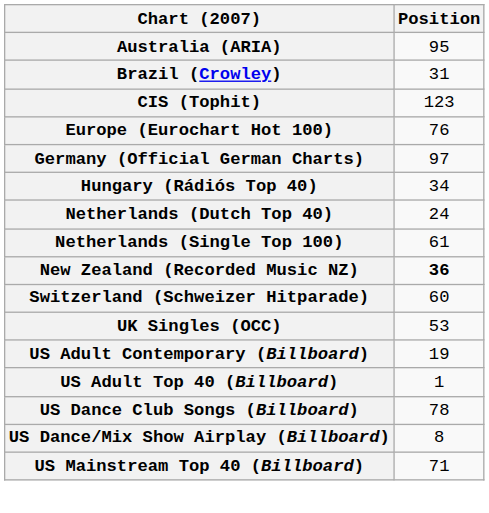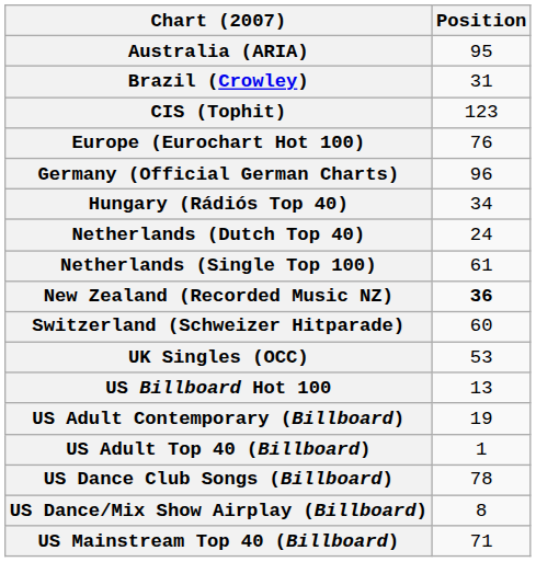Germany (Official German Charts) | Position: 97 -> 96
+ row: US Billboard Hot 100 | 13
